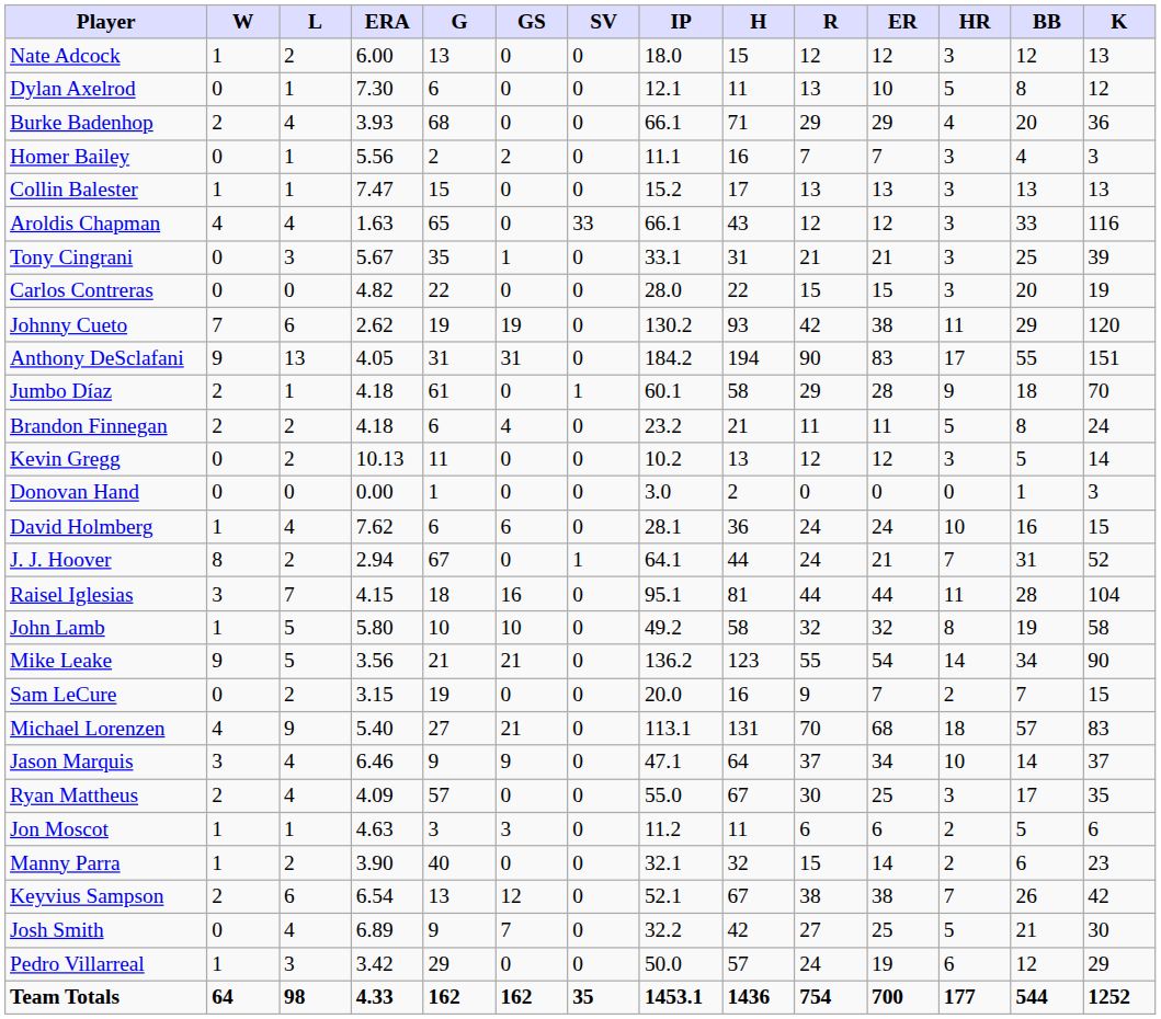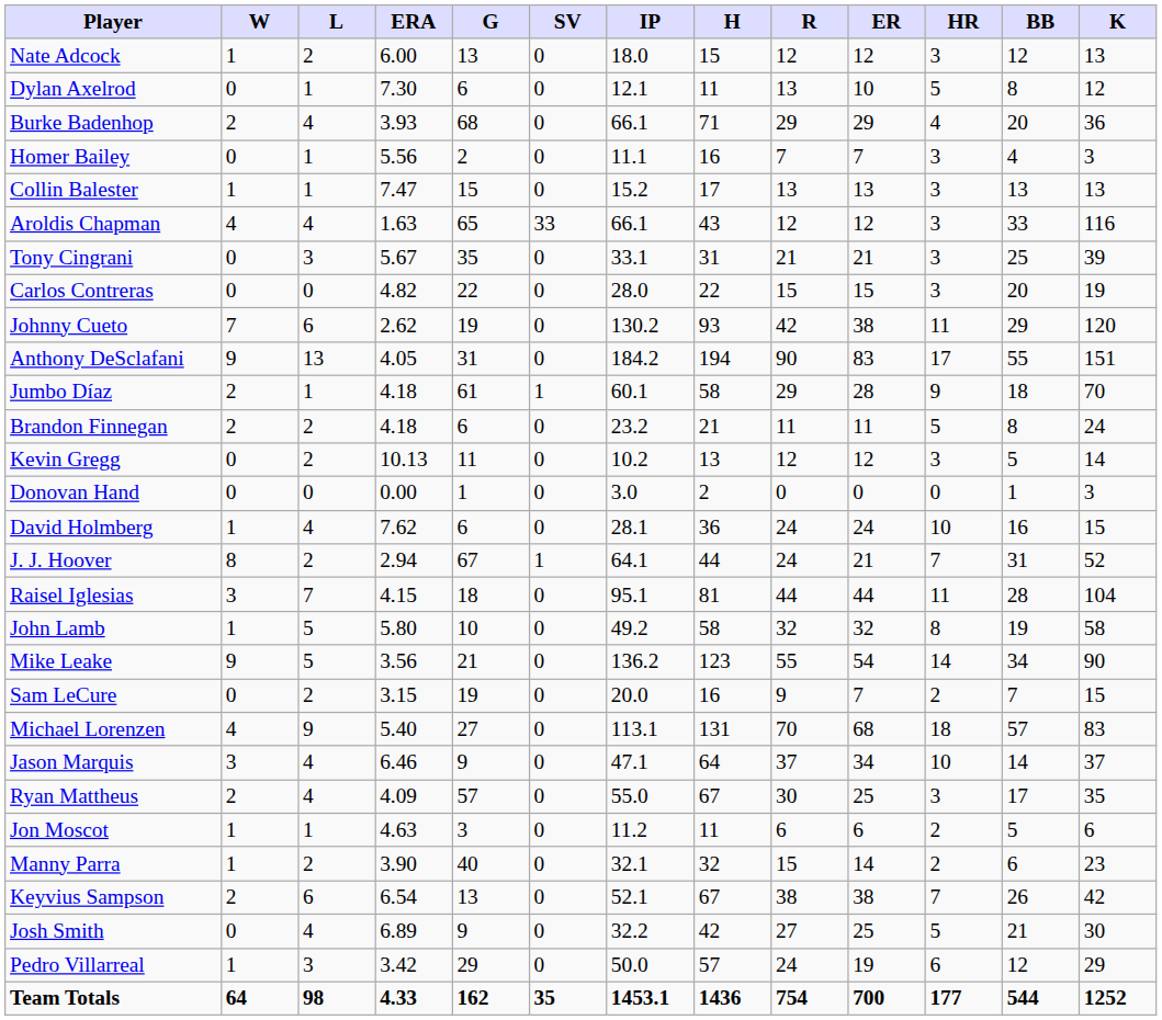- column: GS | 0 | 0 | 0 | 2 | 0 | 0 | 1 | 0 | 19 | 31 | 0 | 4 | 0 | 0 | 6 | 0 | 16 | 10 | 21 | 0 | 21 | 9 | 0 | 3 | 0 | 12 | 7 | 0 | 162
